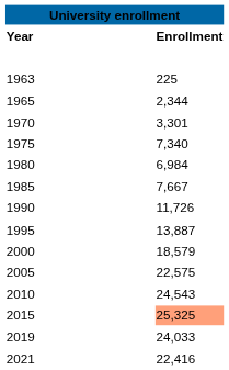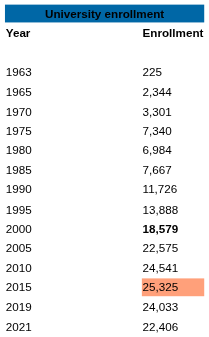1995 | Enrollment: 13,887 -> 13,888
2000 | Enrollment: normal -> bold
2010 | Enrollment: 24,543 -> 24,541
2021 | Enrollment: 22,416 -> 22,406
